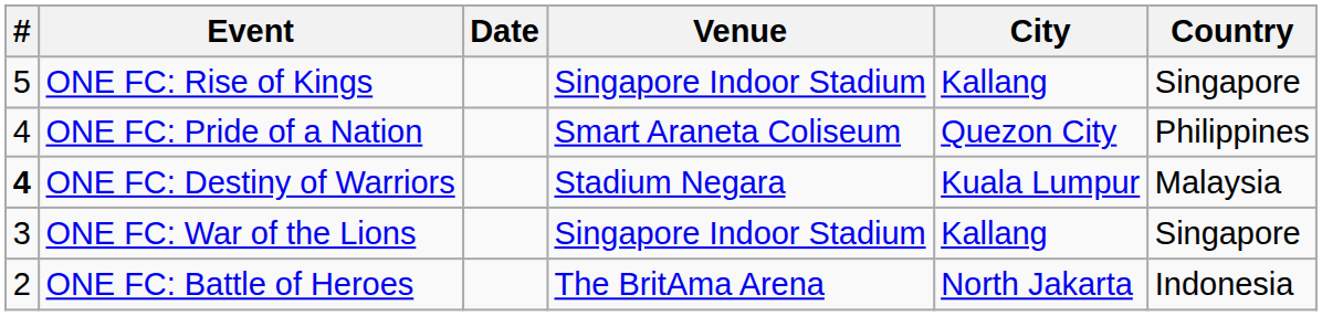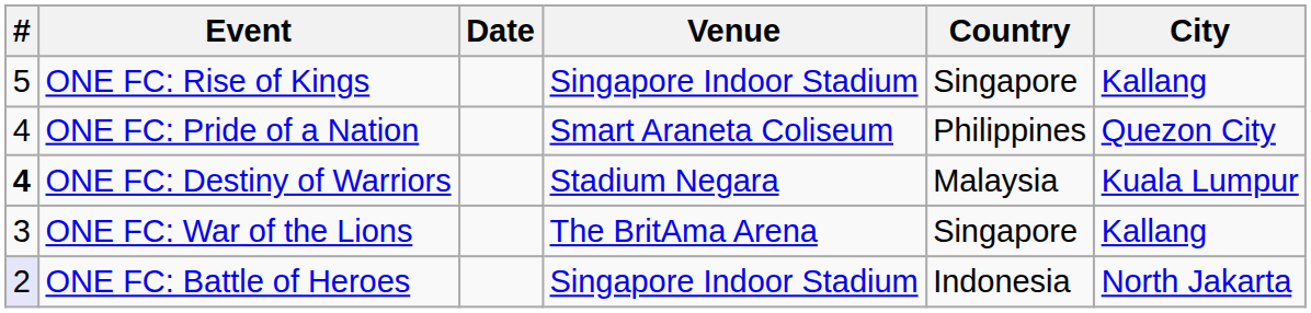columns swapped: City <-> Country
ONE FC: War of the Lions | Venue: Singapore Indoor Stadium -> The BritAma Arena
ONE FC: Battle of Heroes | #: no background -> lavender background
ONE FC: Battle of Heroes | Venue: The BritAma Arena -> Singapore Indoor Stadium
